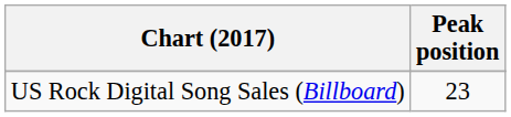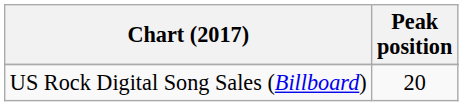US Rock Digital Song Sales (Billboard) | Peak position: 23 -> 20
